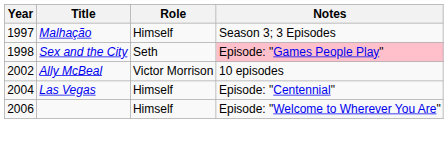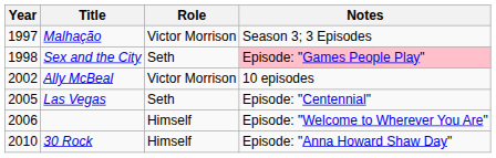Malhação | Role: Himself -> Victor Morrison
Las Vegas | Year: 2004 -> 2005
Las Vegas | Role: Himself -> Seth
+ row: 2010 | 30 Rock | Himself | Episode: "Anna Howard Shaw Day"
